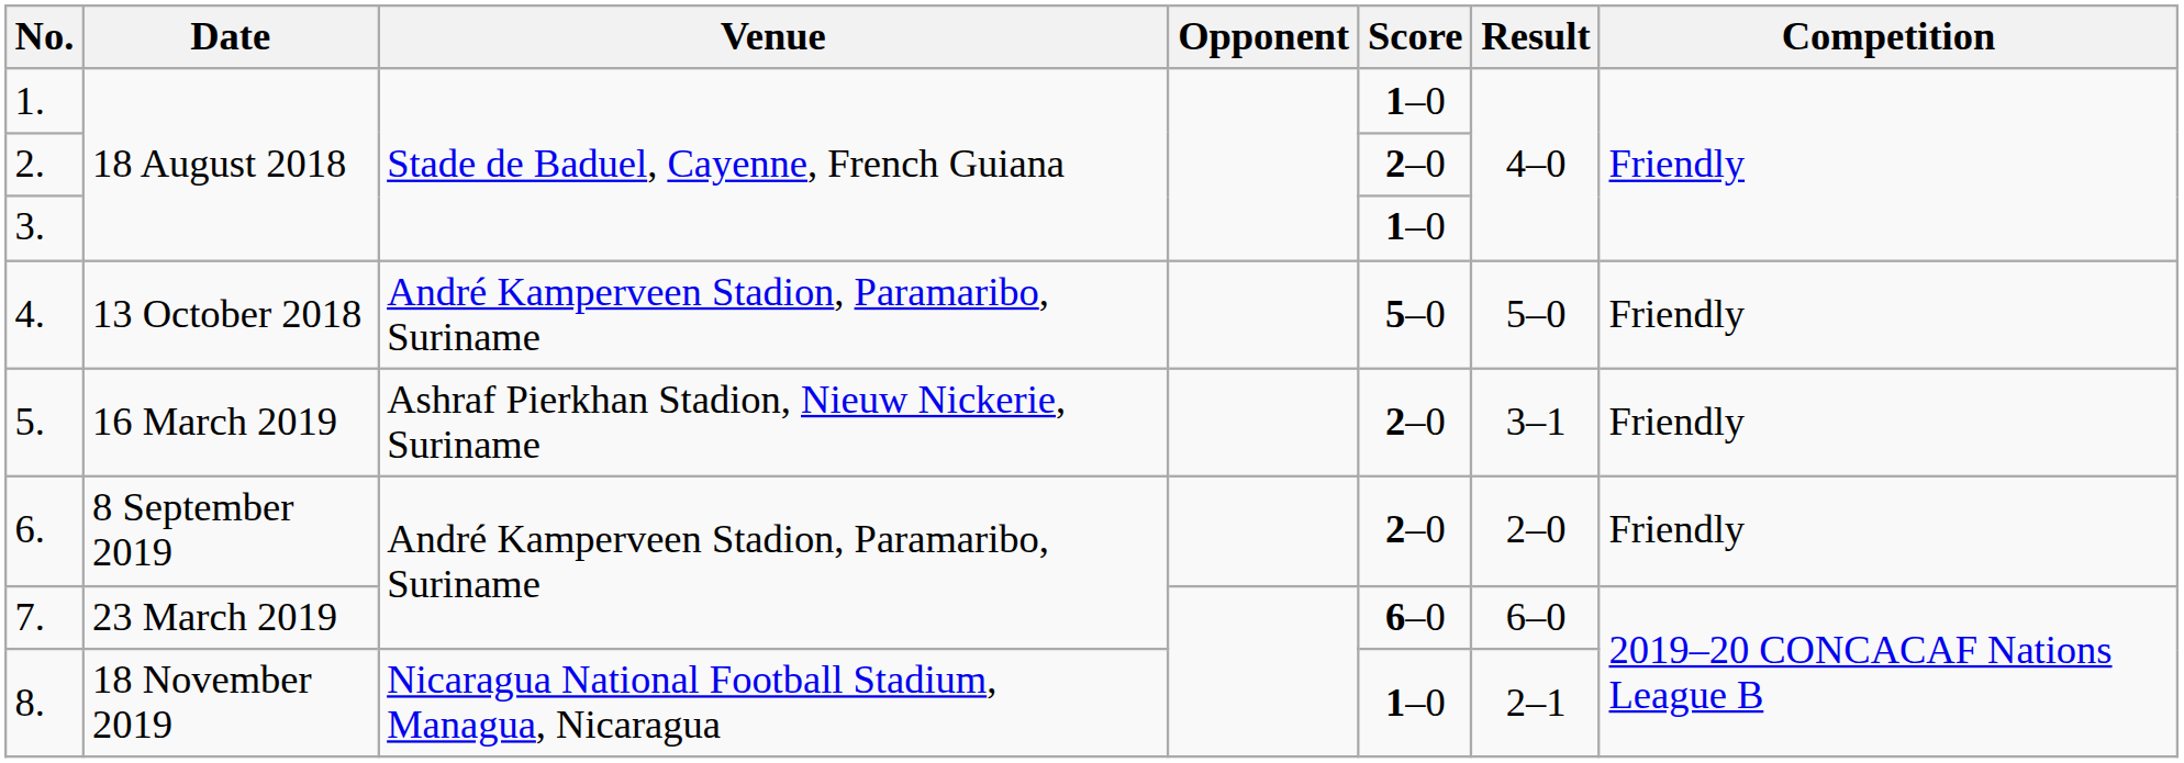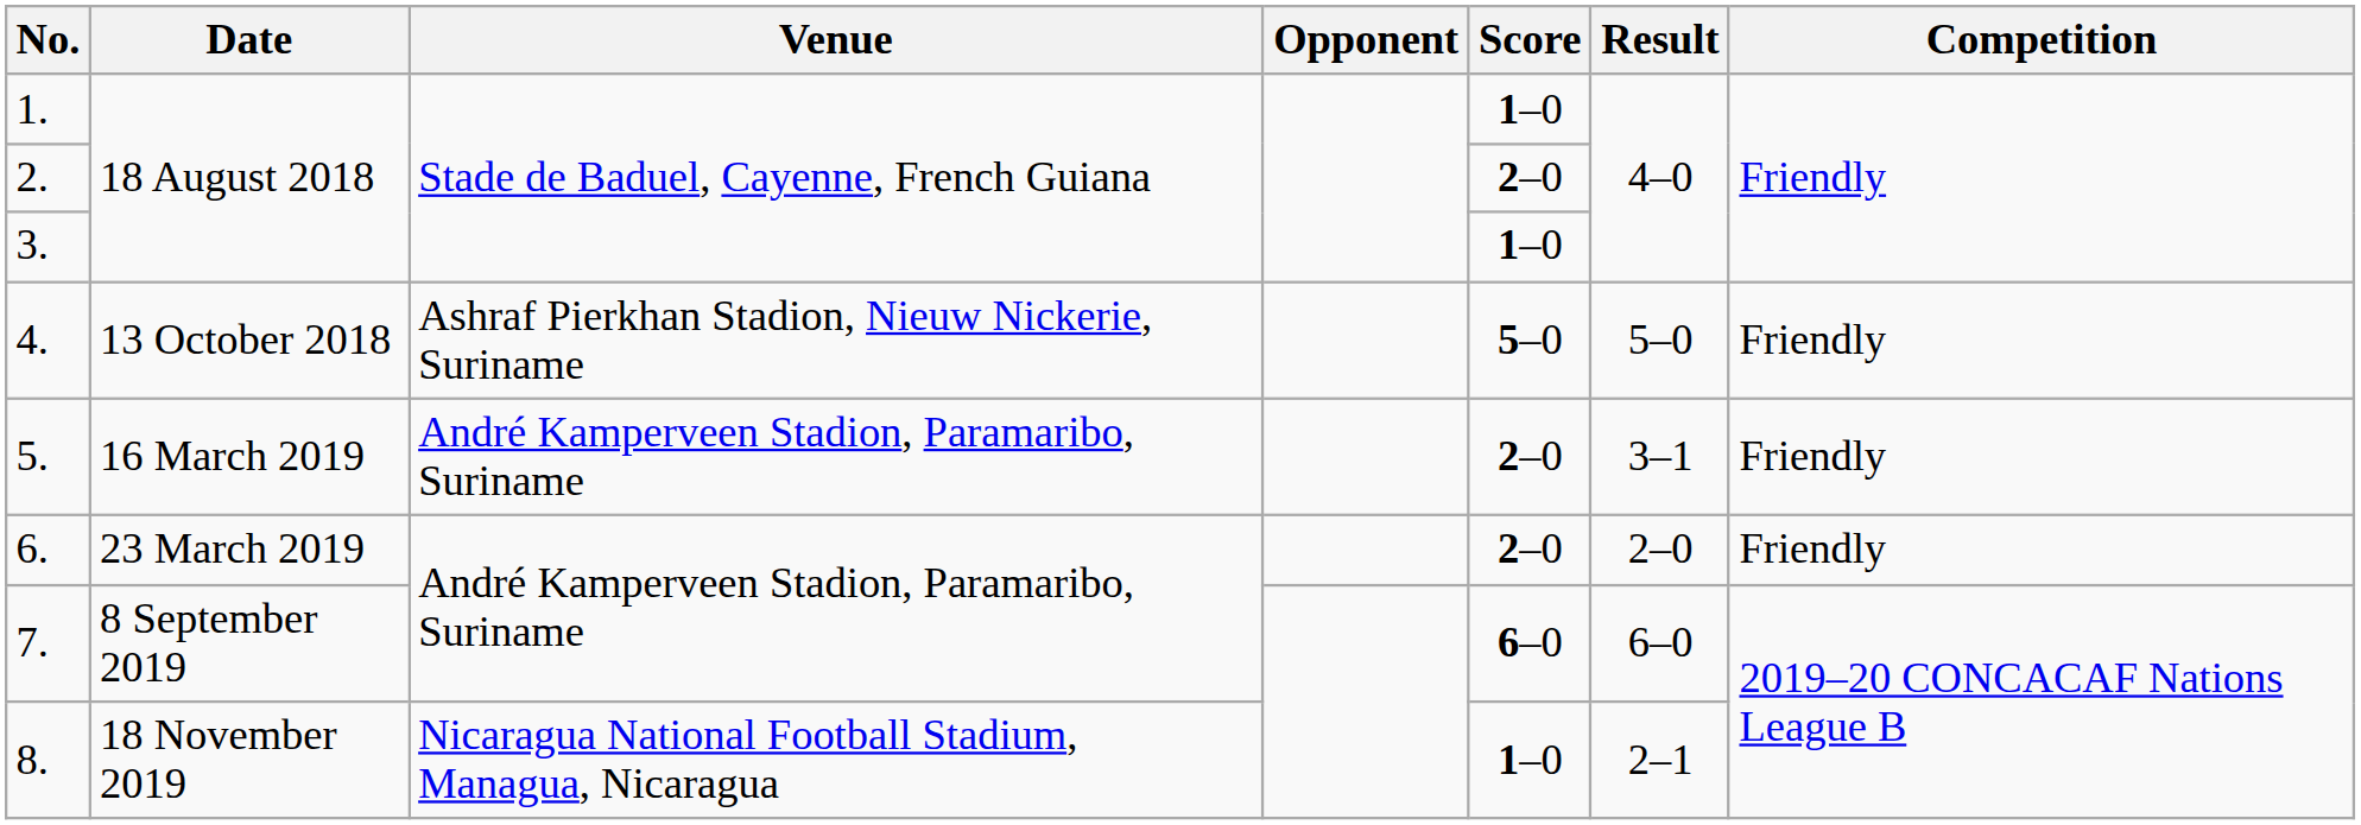4. | Venue: André Kamperveen Stadion, Paramaribo, Suriname -> Ashraf Pierkhan Stadion, Nieuw Nickerie, Suriname
5. | Venue: Ashraf Pierkhan Stadion, Nieuw Nickerie, Suriname -> André Kamperveen Stadion, Paramaribo, Suriname
6. | Date: 8 September 2019 -> 23 March 2019
7. | Date: 23 March 2019 -> 8 September 2019
